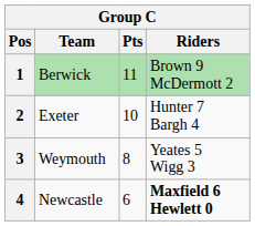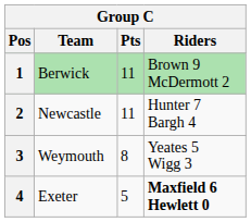2 | Team: Exeter -> Newcastle
2 | Pts: 10 -> 11
4 | Team: Newcastle -> Exeter
4 | Pts: 6 -> 5
